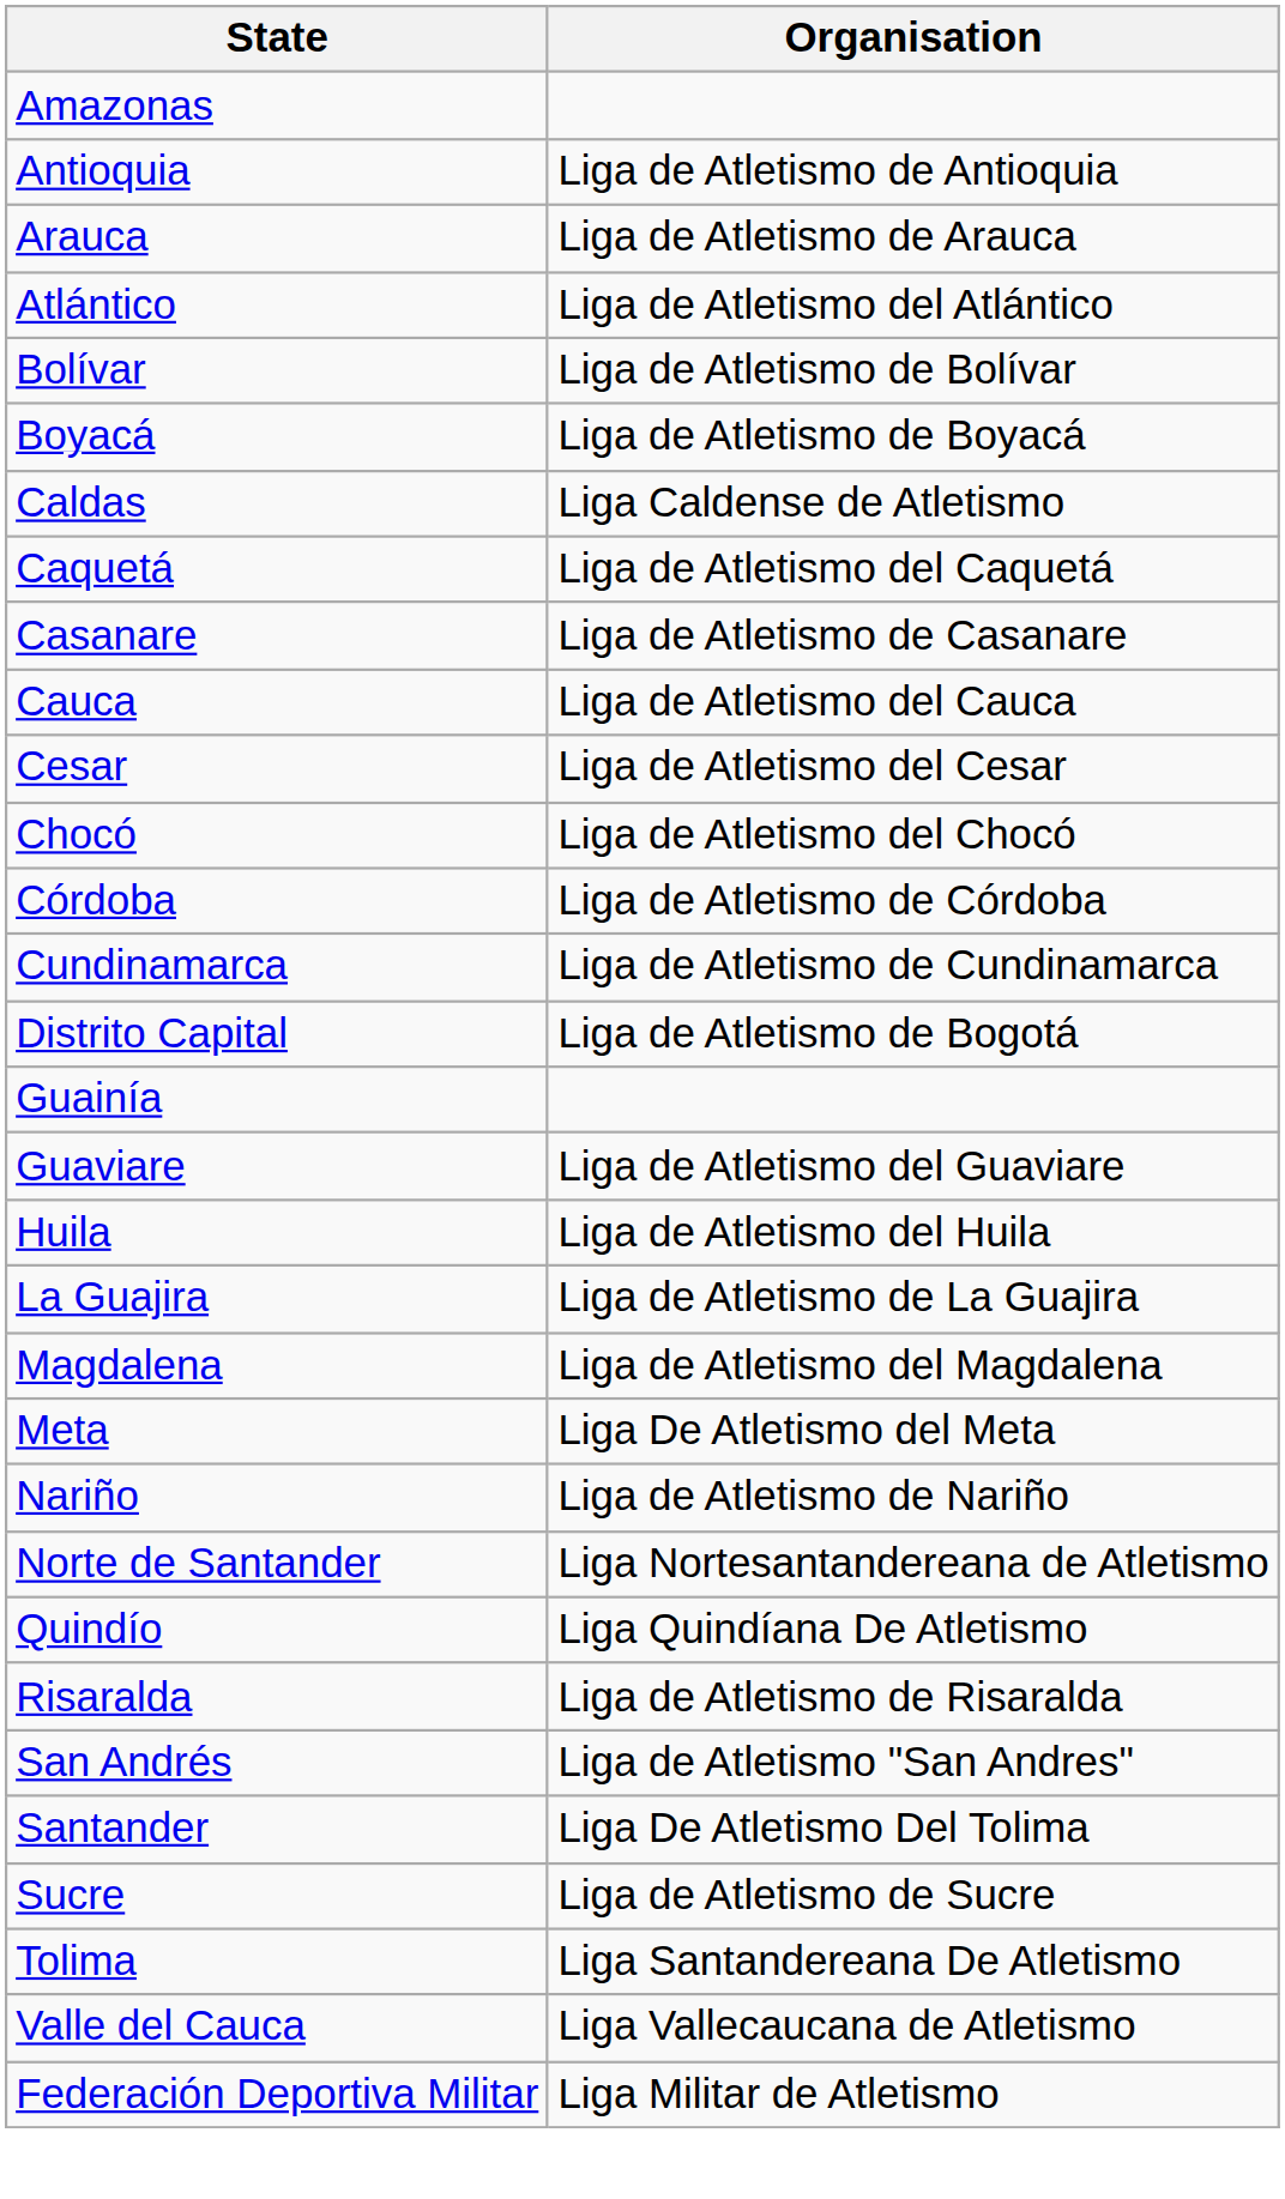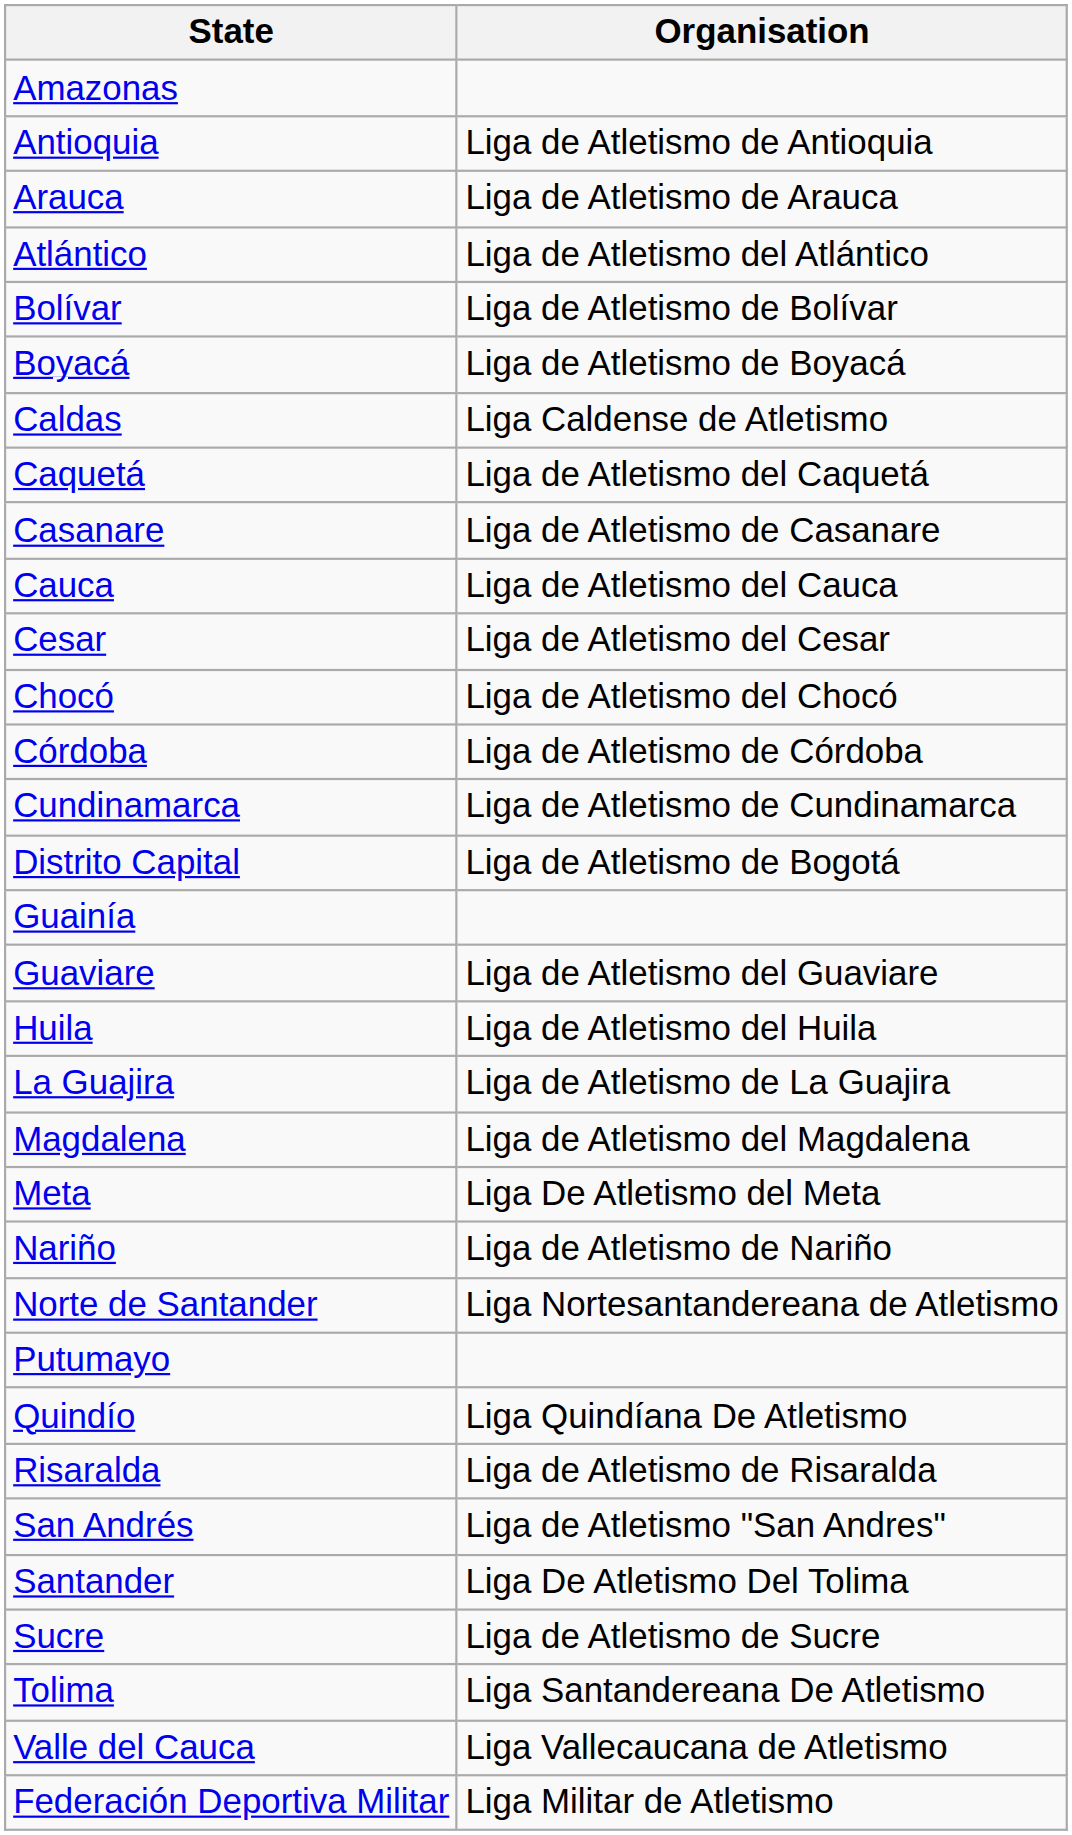+ row: Putumayo
